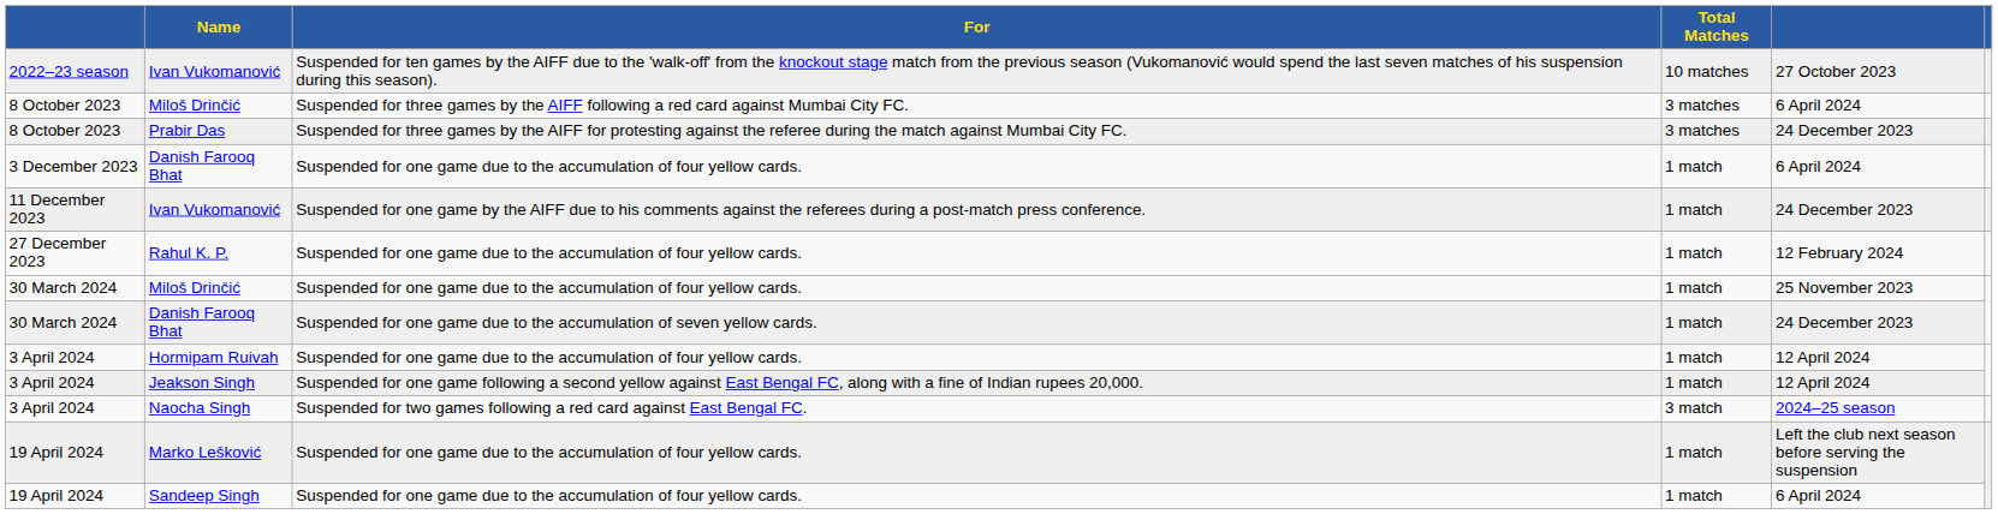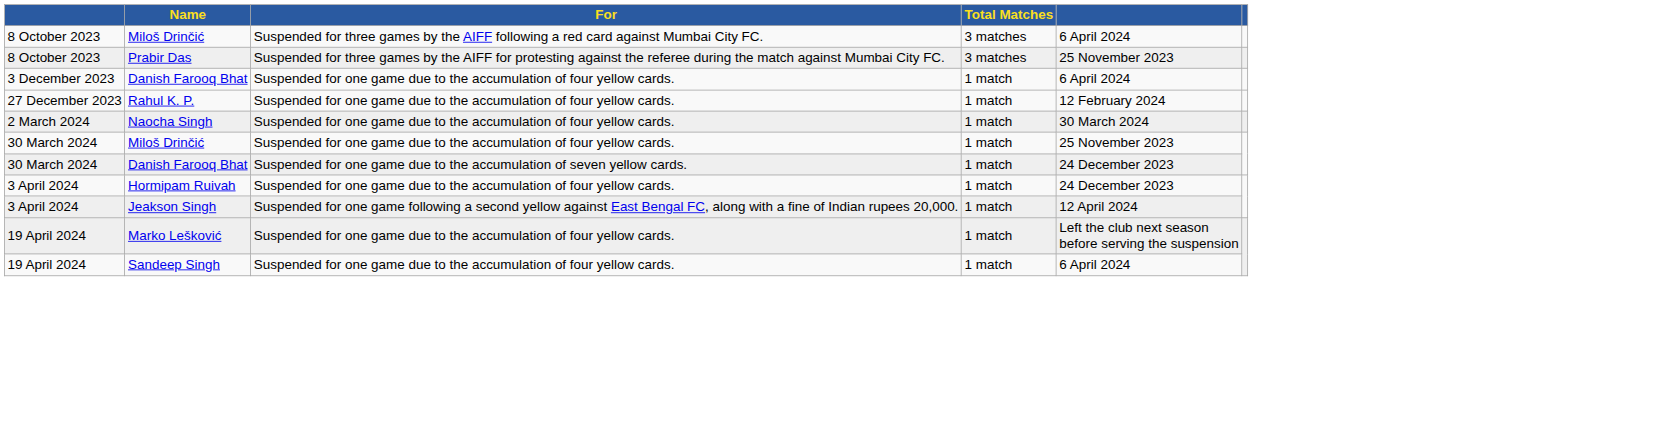- row: 2022–23 season | Ivan Vukomanović | Suspended for ten games by the AIFF due to the 'walk-off' from the knockout stage match from the previous season (Vukomanović would spend the last seven matches of his suspension during this season). | 10 matches | 27 October 2023
Prabir Das | column 5: 24 December 2023 -> 25 November 2023
- row: 11 December 2023 | Ivan Vukomanović | Suspended for one game by the AIFF due to his comments against the referees during a post-match press conference. | 1 match | 24 December 2023
+ row: 2 March 2024 | Naocha Singh | Suspended for one game due to the accumulation of four yellow cards. | 1 match | 30 March 2024
Hormipam Ruivah | column 5: 12 April 2024 -> 24 December 2023
- row: 3 April 2024 | Naocha Singh | Suspended for two games following a red card against East Bengal FC. | 3 match | 2024–25 season
